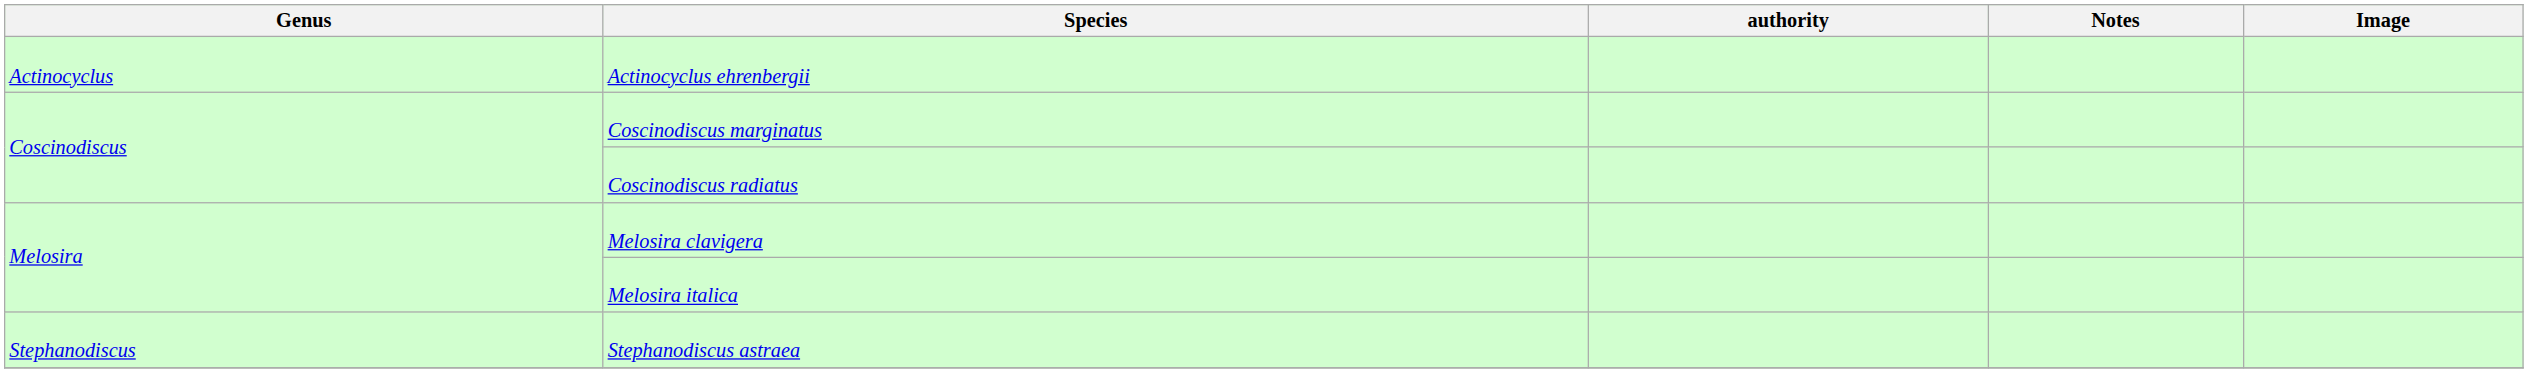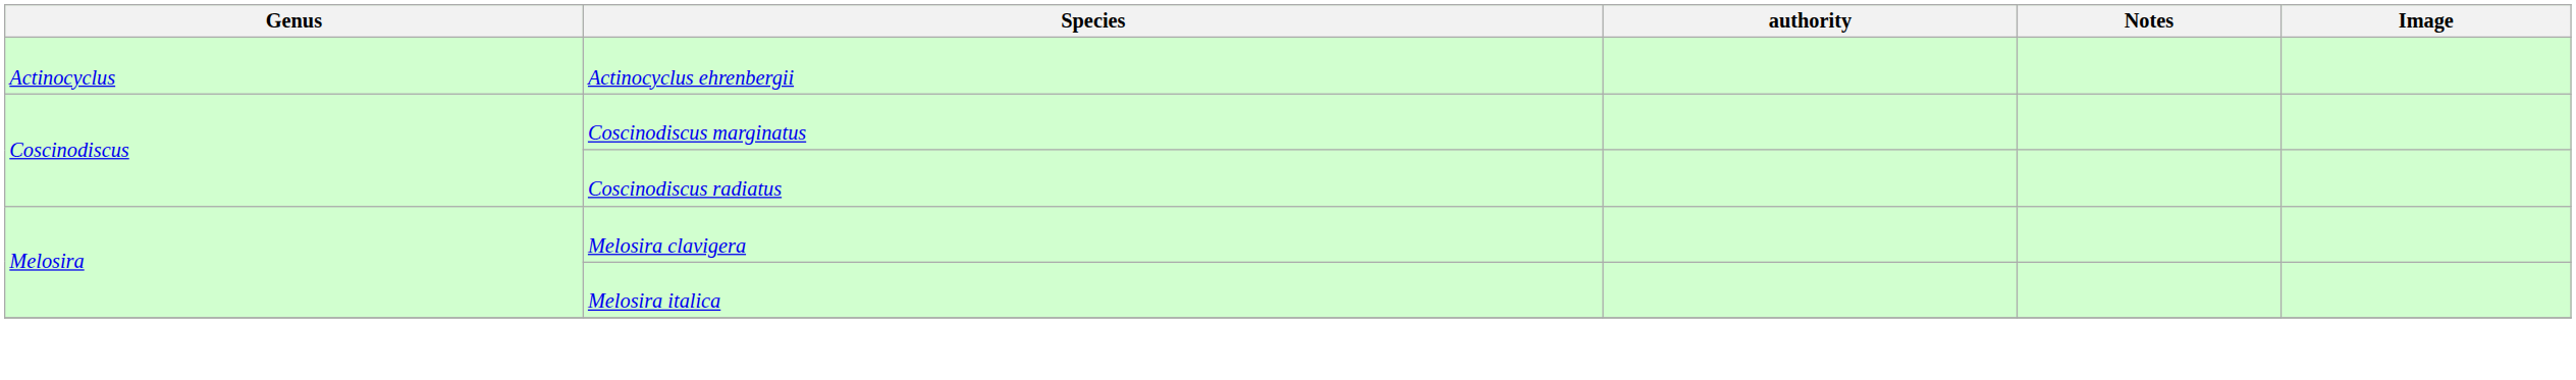- row: Stephanodiscus | Stephanodiscus astraea
